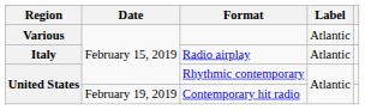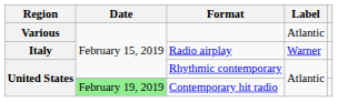Radio airplay | Label: Atlantic -> Warner
Contemporary hit radio | Date: no background -> lightgreen background
